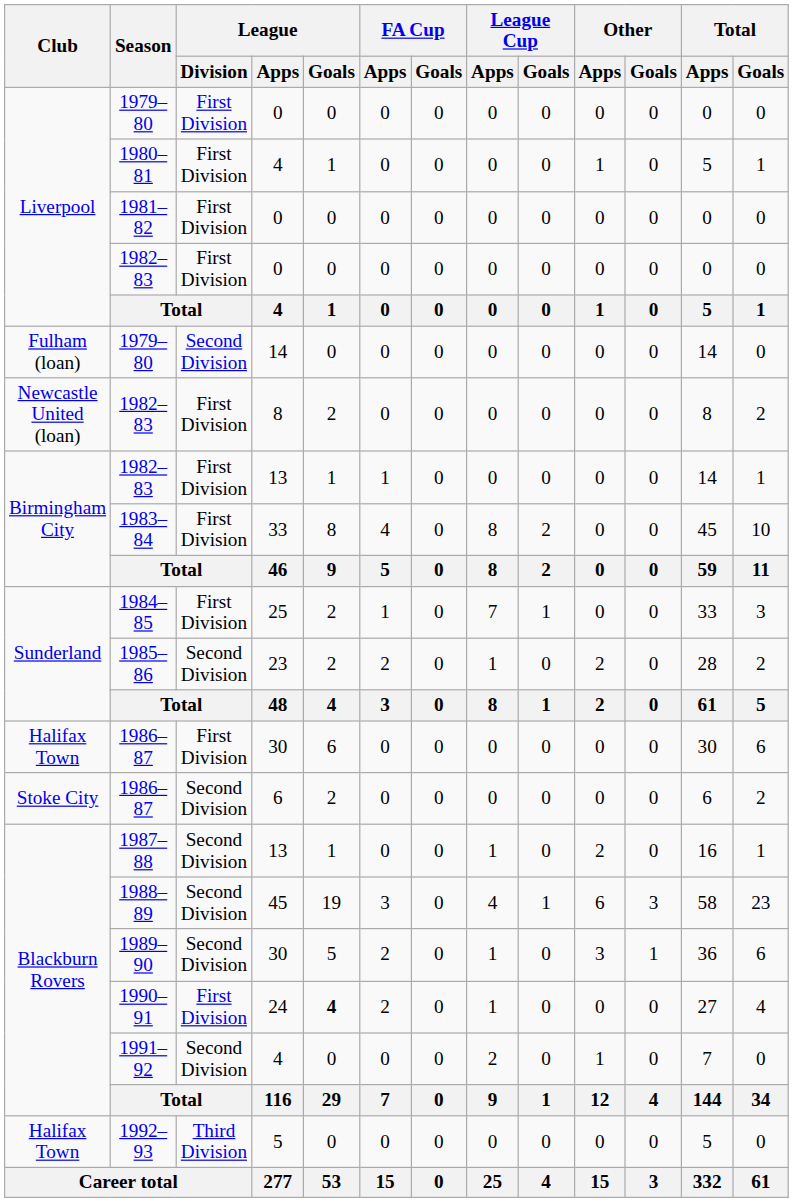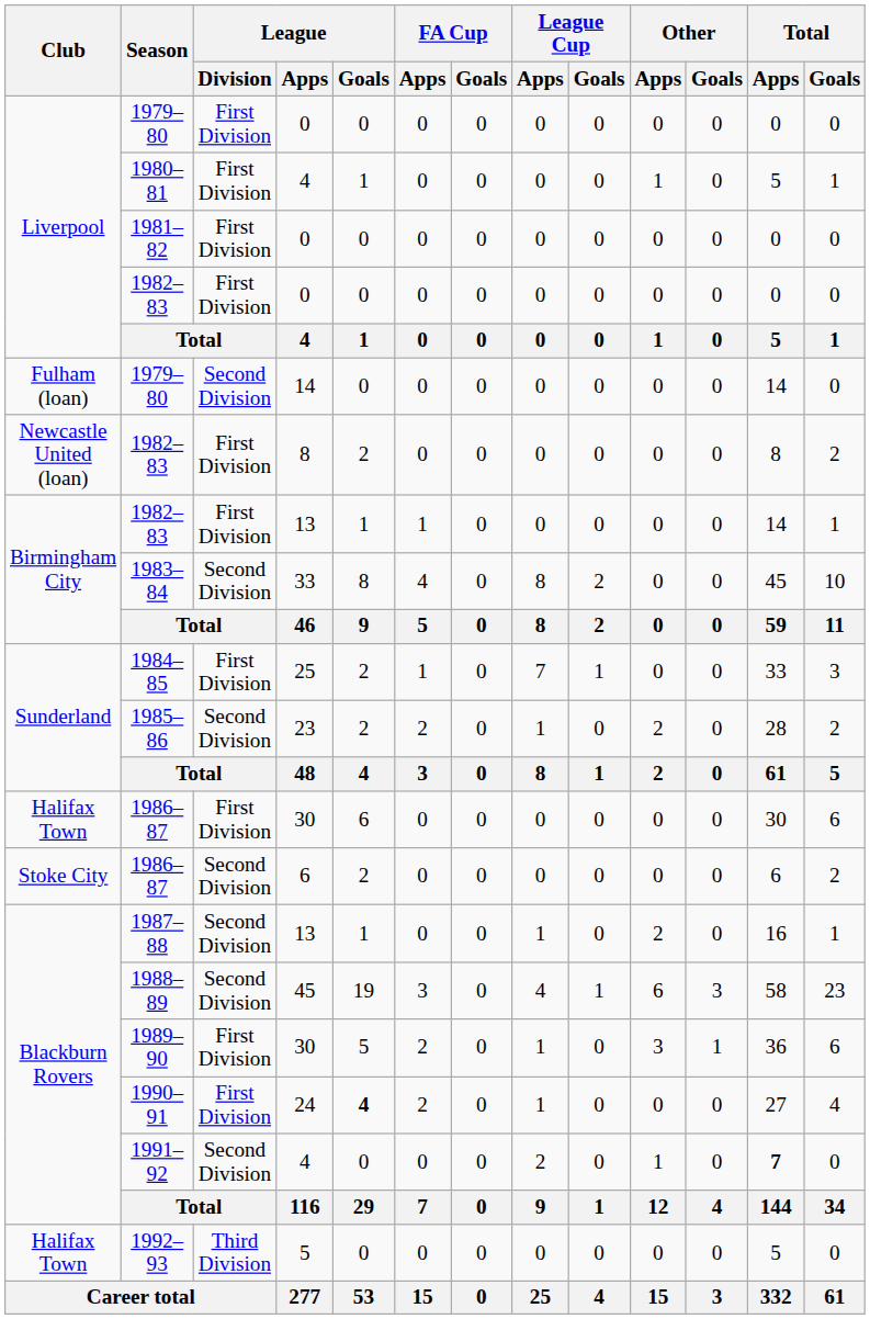1983–84 | League / Division: First Division -> Second Division
1989–90 | League / Division: Second Division -> First Division
1991–92 | Total / Apps: normal -> bold
